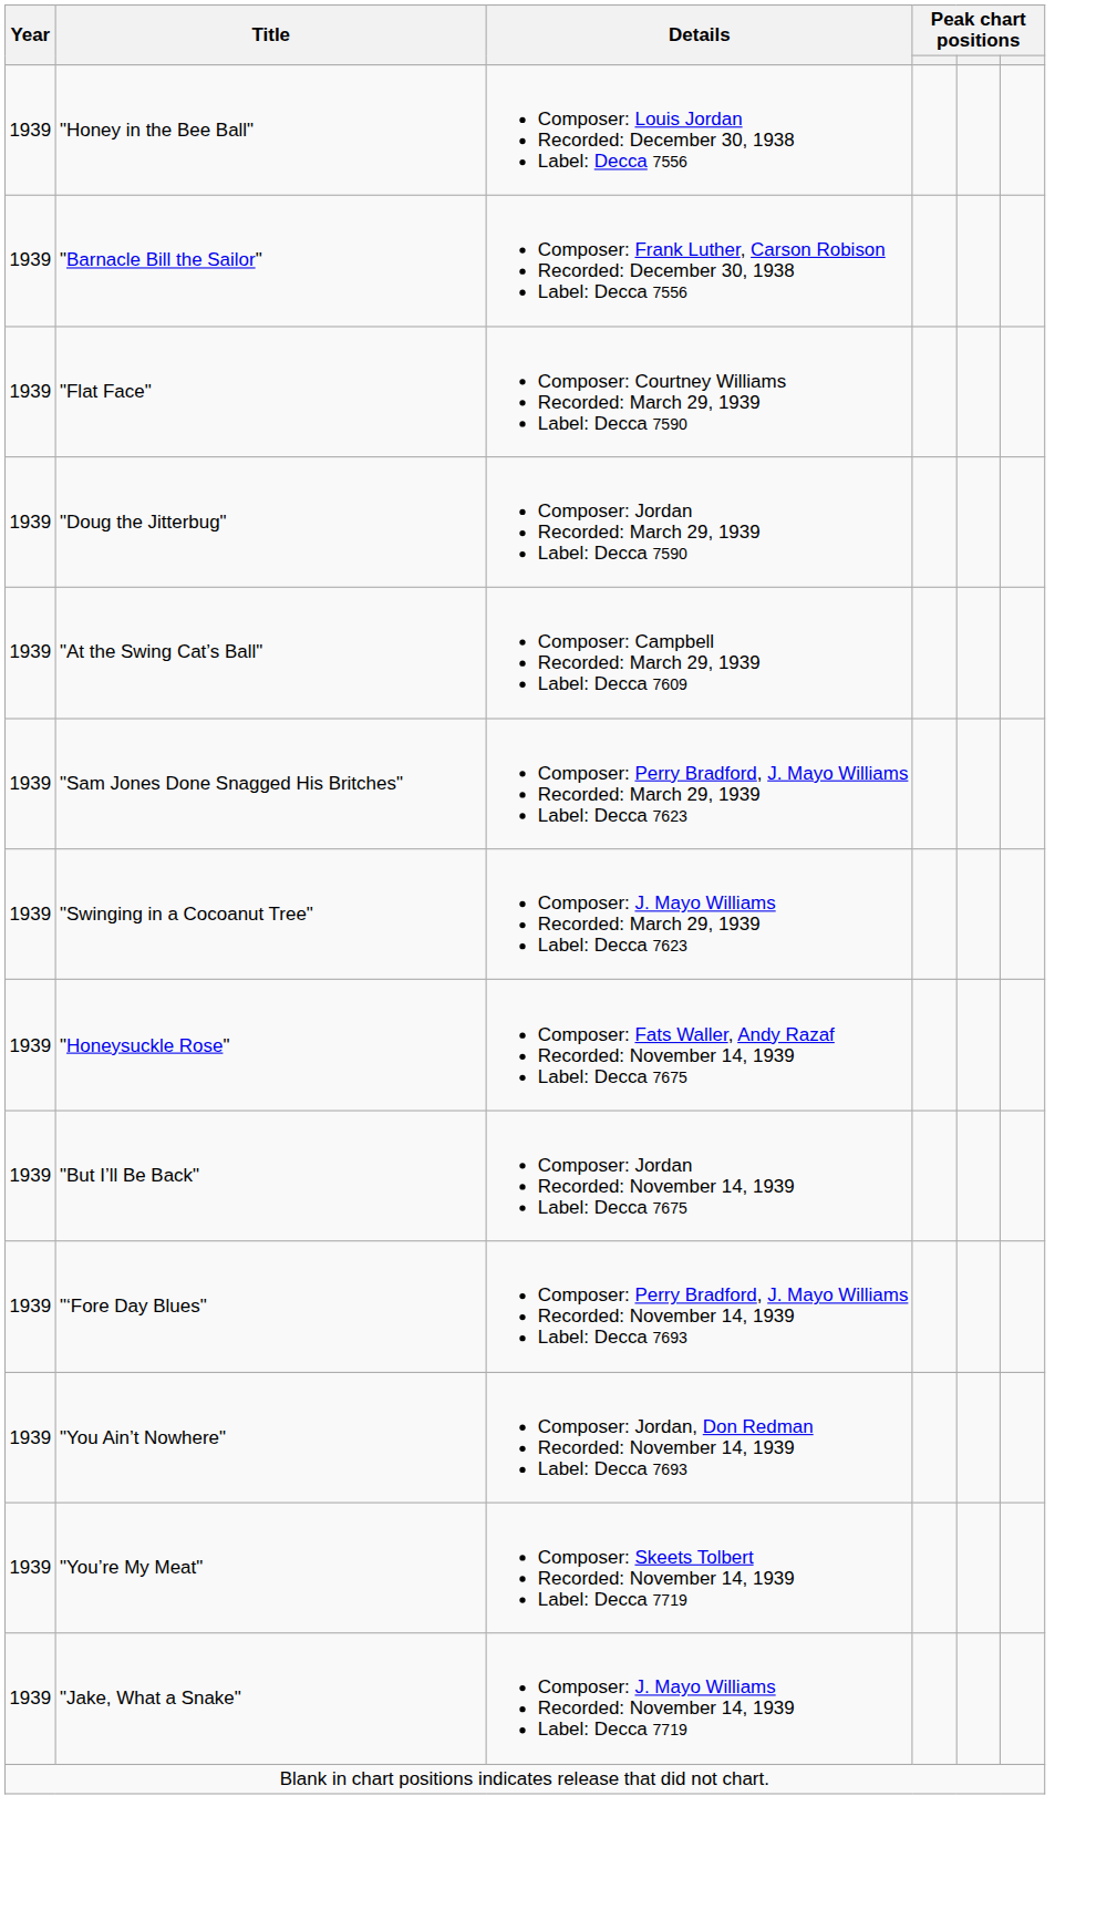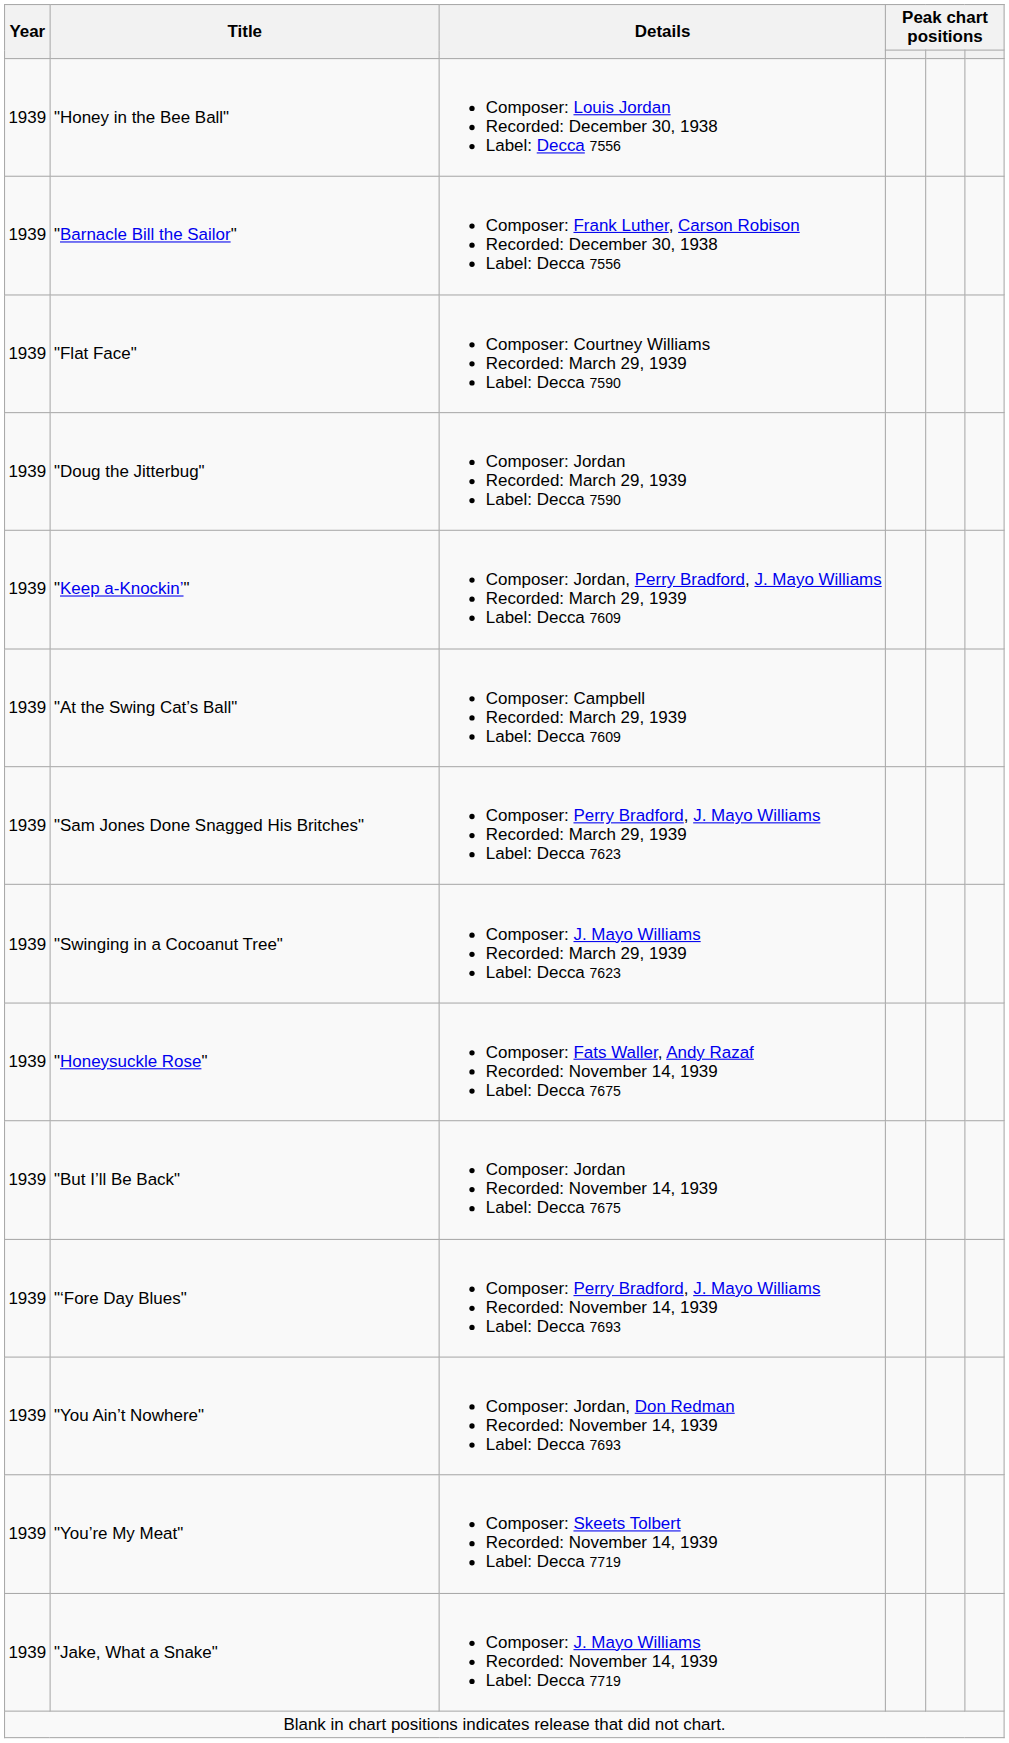+ row: 1939 | "Keep a-Knockin’" | Composer: Jordan, Perry Bradford, J. Mayo Williams Recorded: March 29, 1939 Label: Decca 7609
